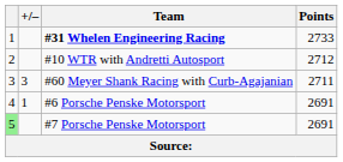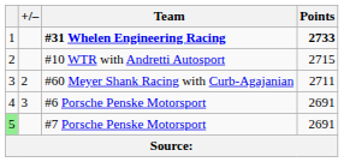#31 Whelen Engineering Racing | Points: normal -> bold
#10 WTR with Andretti Autosport | Points: 2712 -> 2715
#60 Meyer Shank Racing with Curb-Agajanian | +/–: 3 -> 2
#6 Porsche Penske Motorsport | +/–: 1 -> 3
